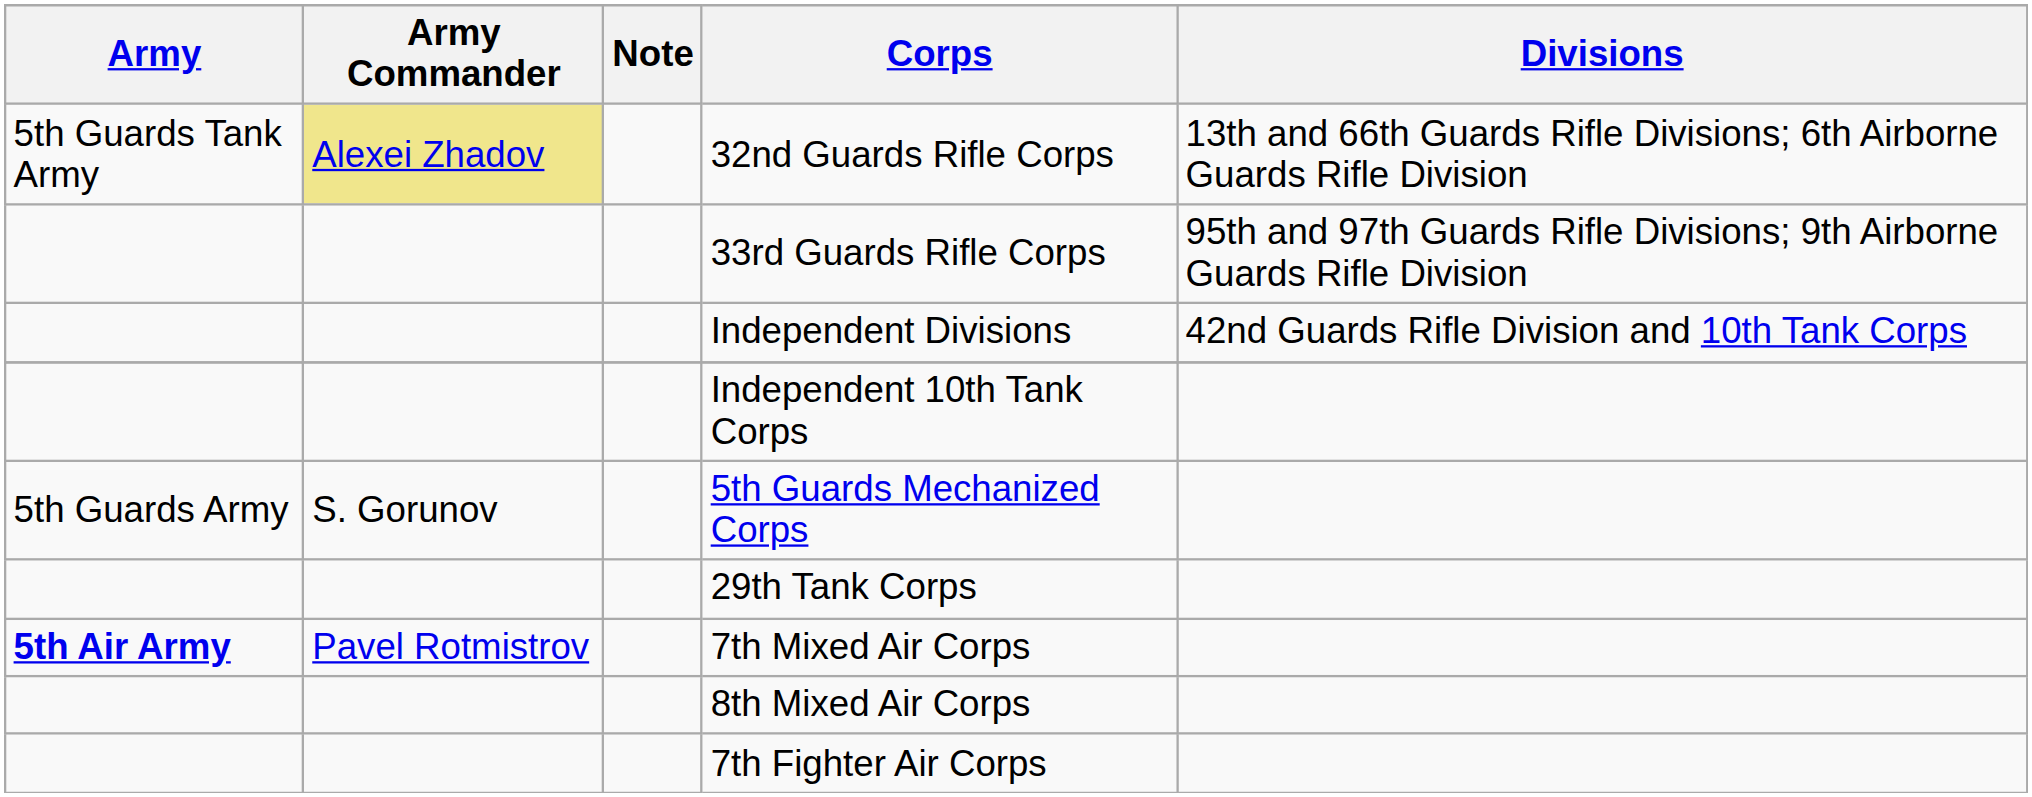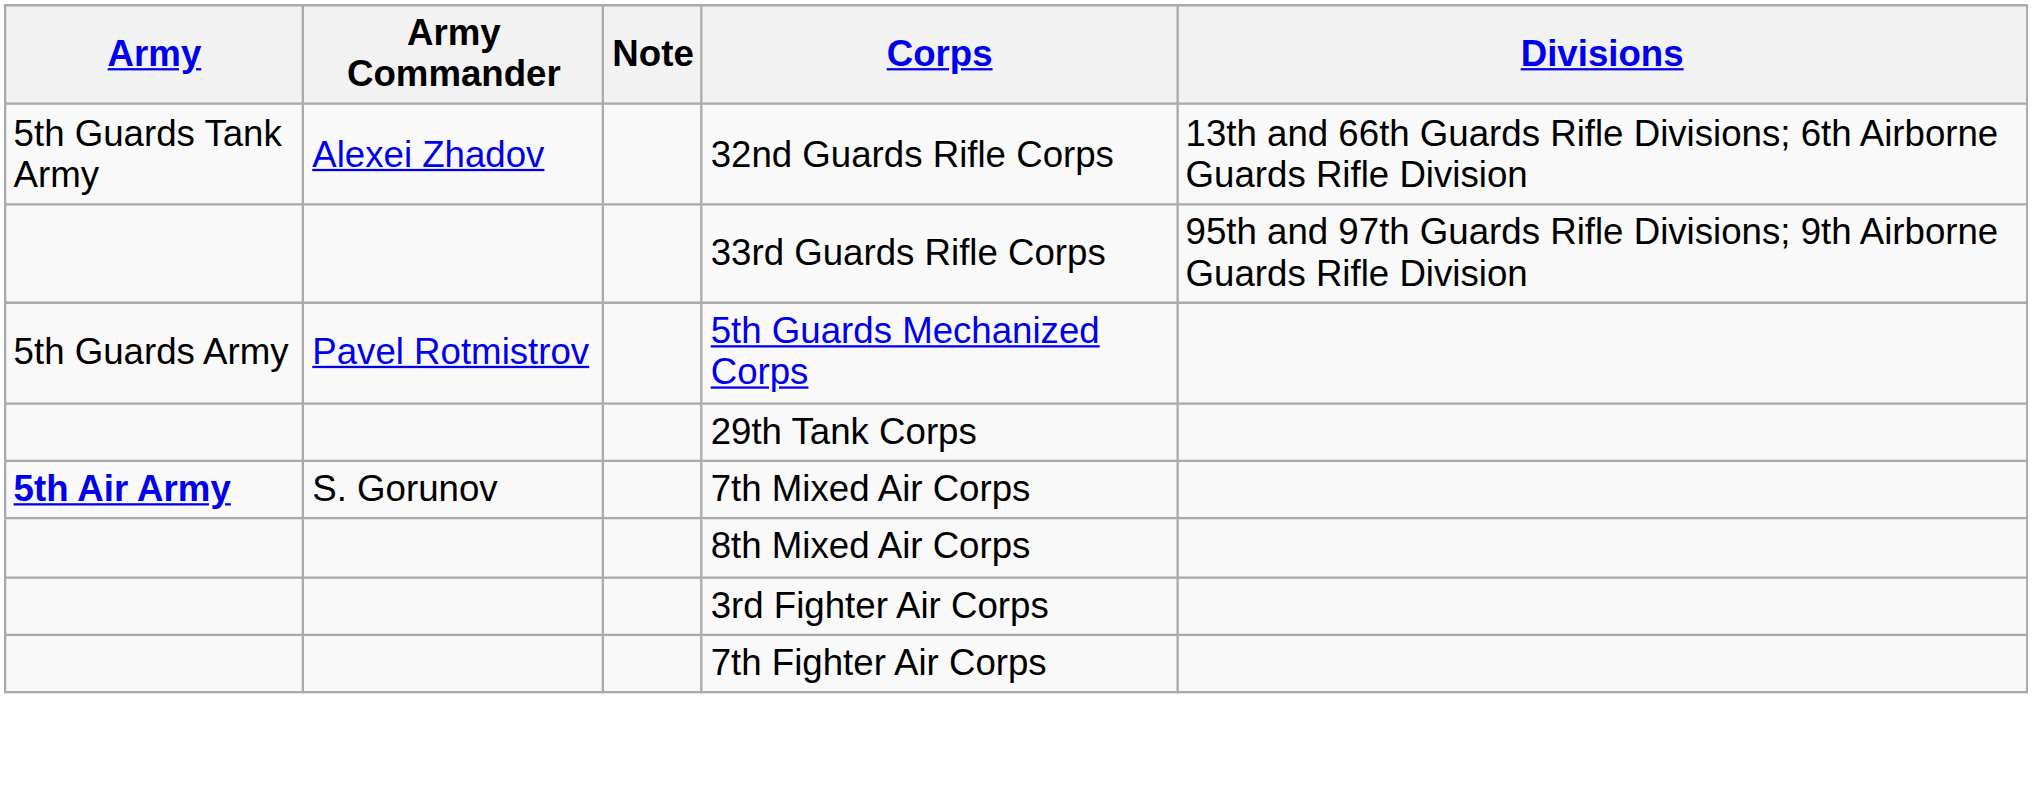32nd Guards Rifle Corps | Army Commander: khaki background -> no background
- row: Independent Divisions | 42nd Guards Rifle Division and 10th Tank Corps
- row: Independent 10th Tank Corps
5th Guards Mechanized Corps | Army Commander: S. Gorunov -> Pavel Rotmistrov
7th Mixed Air Corps | Army Commander: Pavel Rotmistrov -> S. Gorunov
+ row: 3rd Fighter Air Corps
